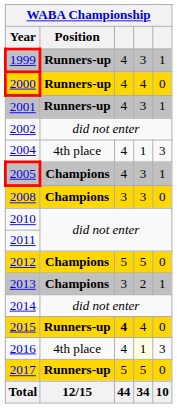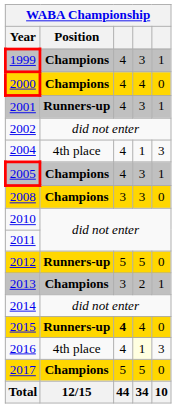1999 | Position: Runners-up -> Champions
2000 | Position: Runners-up -> Champions
2012 | Position: Champions -> Runners-up
2017 | Position: Runners-up -> Champions
